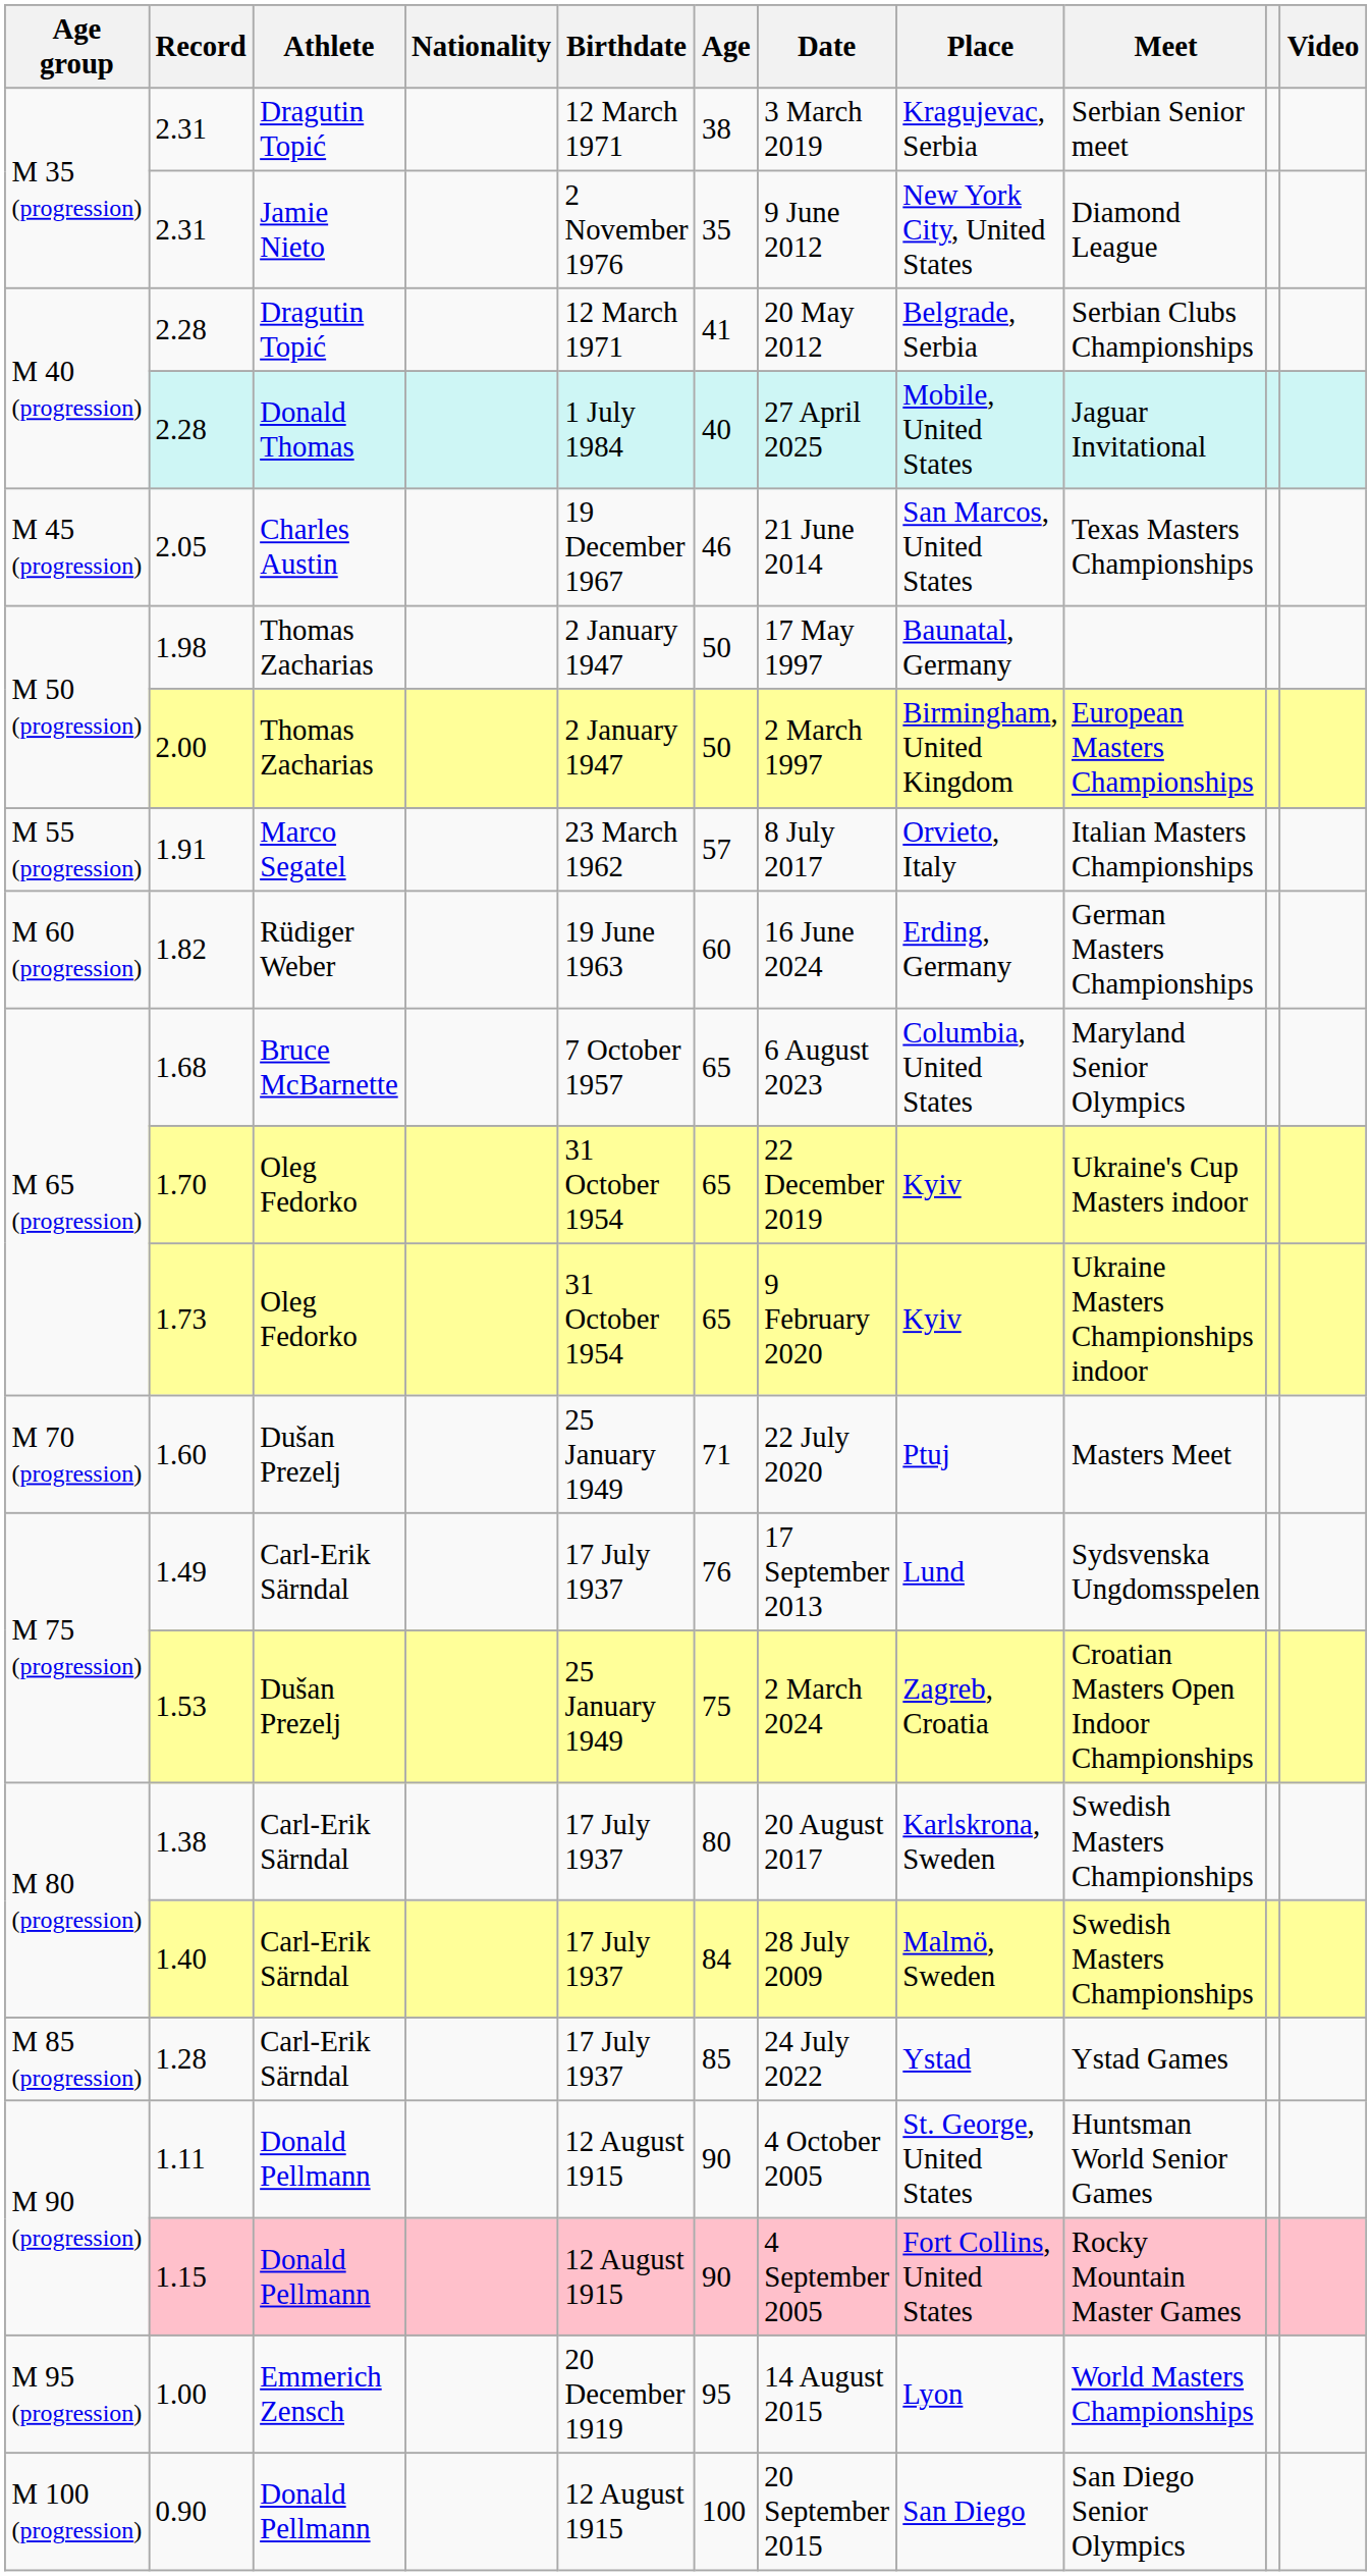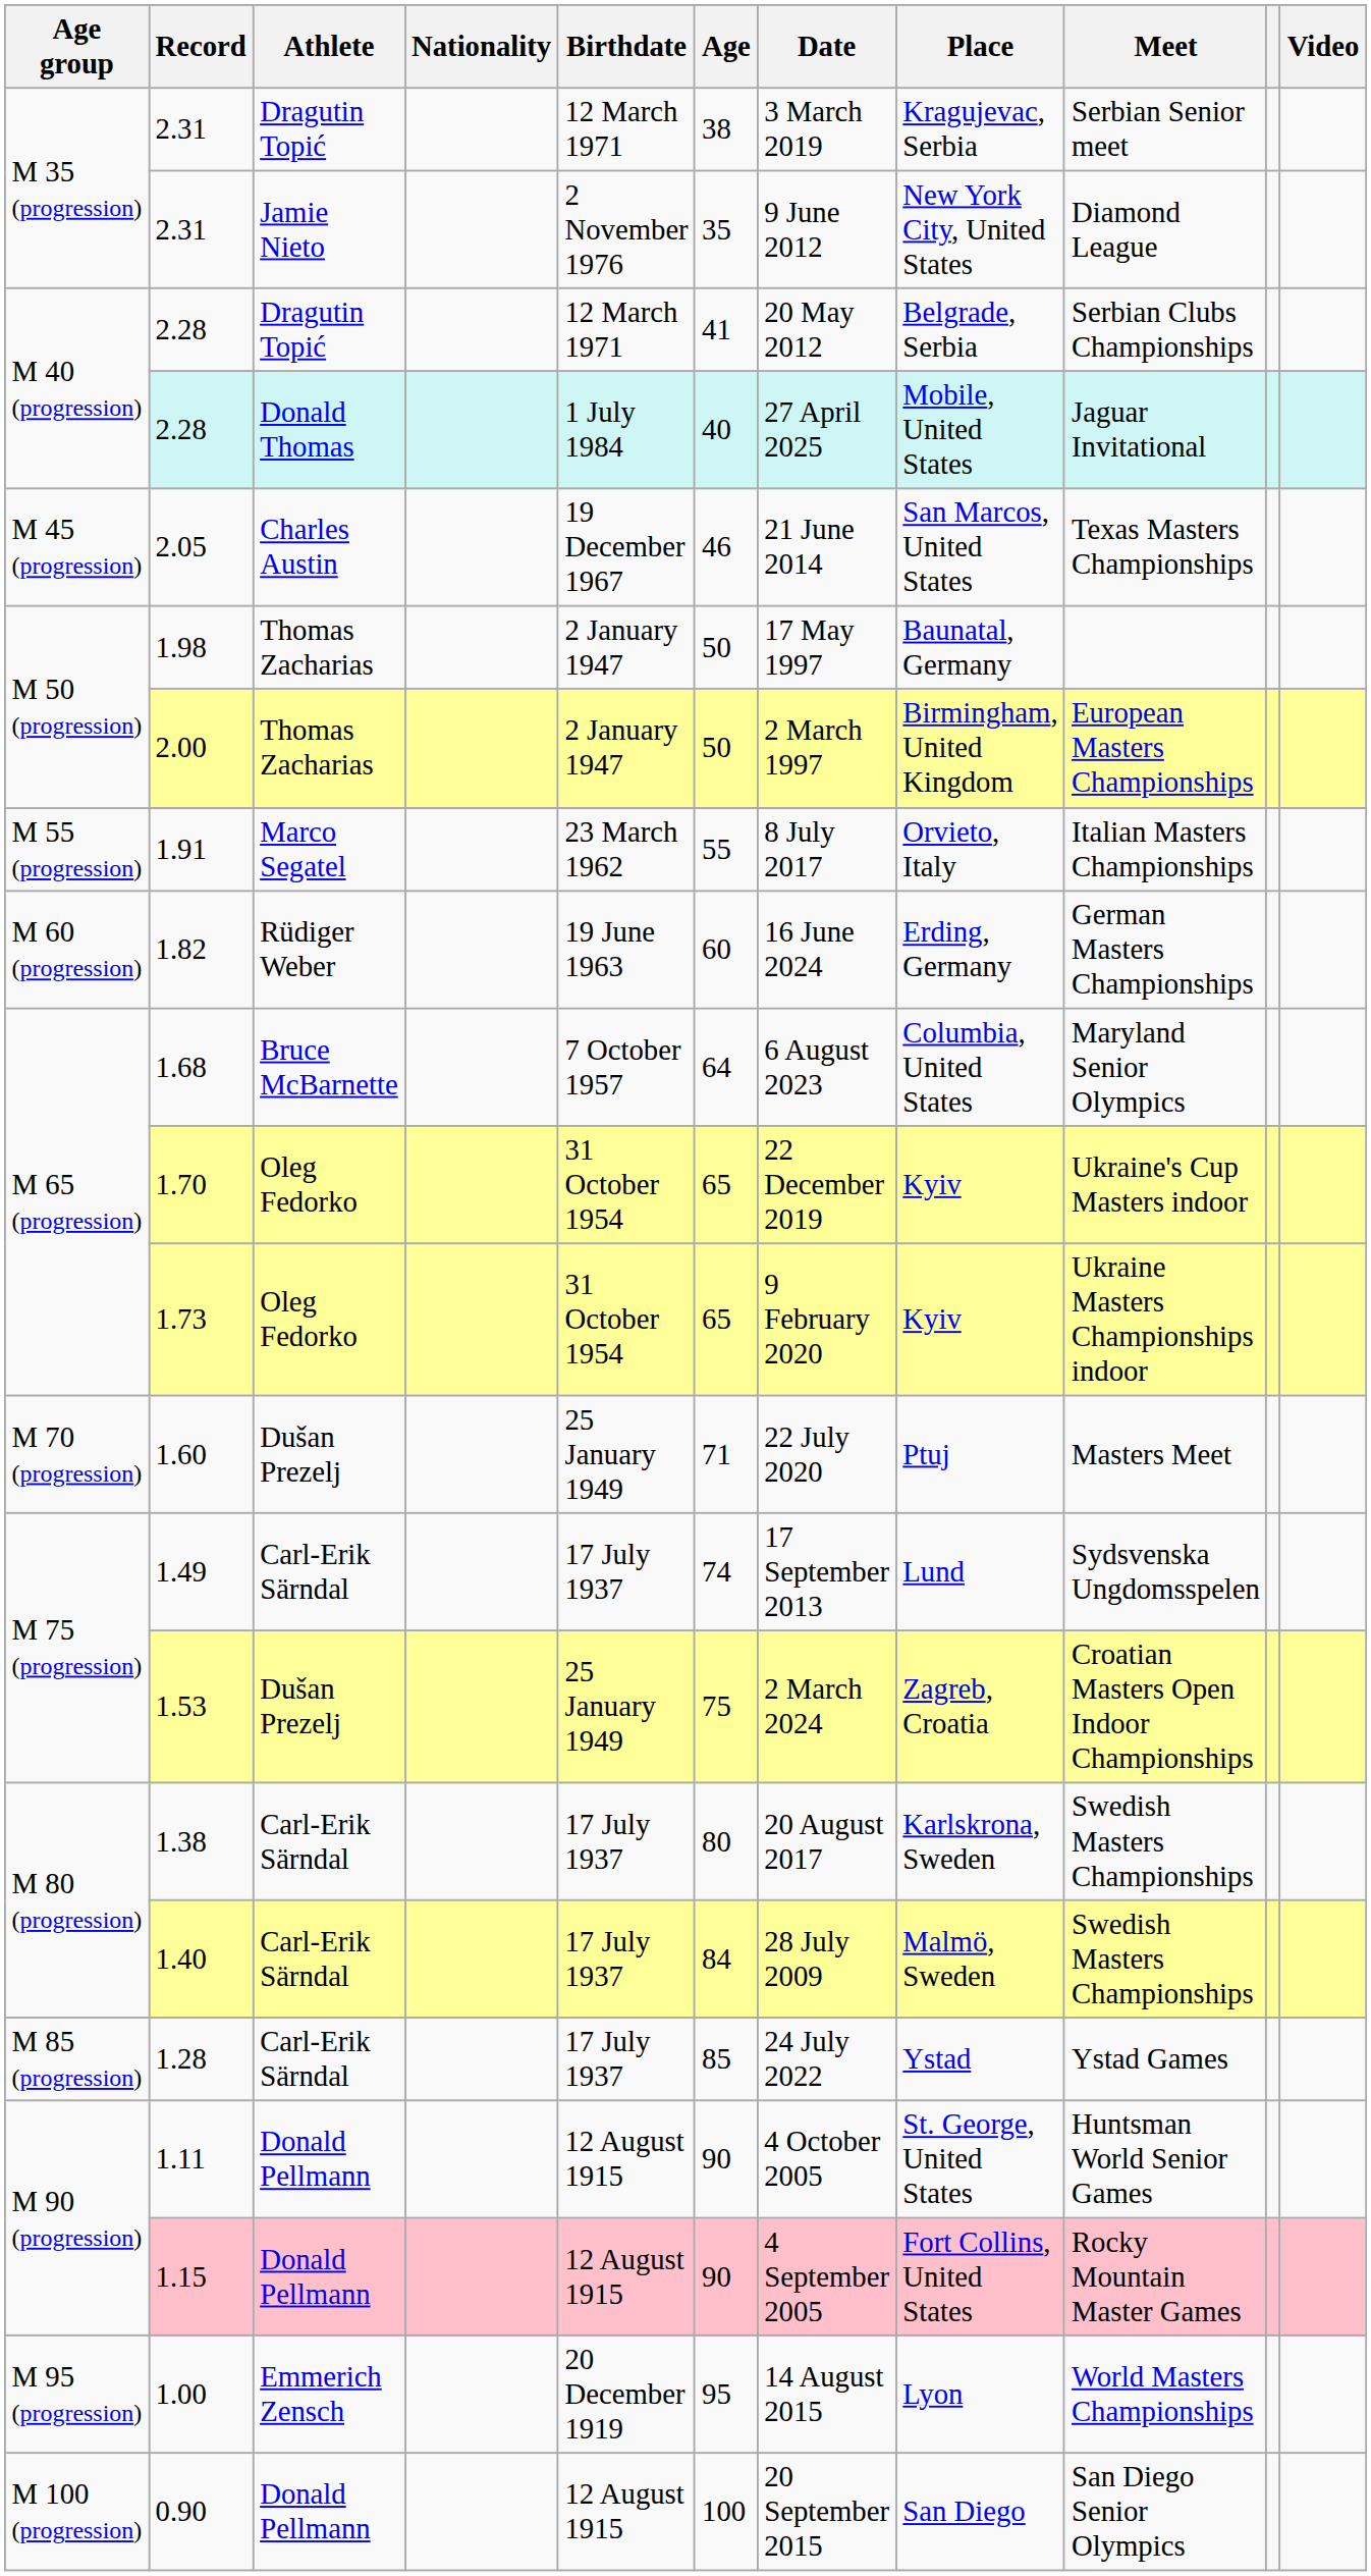1.91 | Age: 57 -> 55
1.68 | Age: 65 -> 64
1.49 | Age: 76 -> 74
